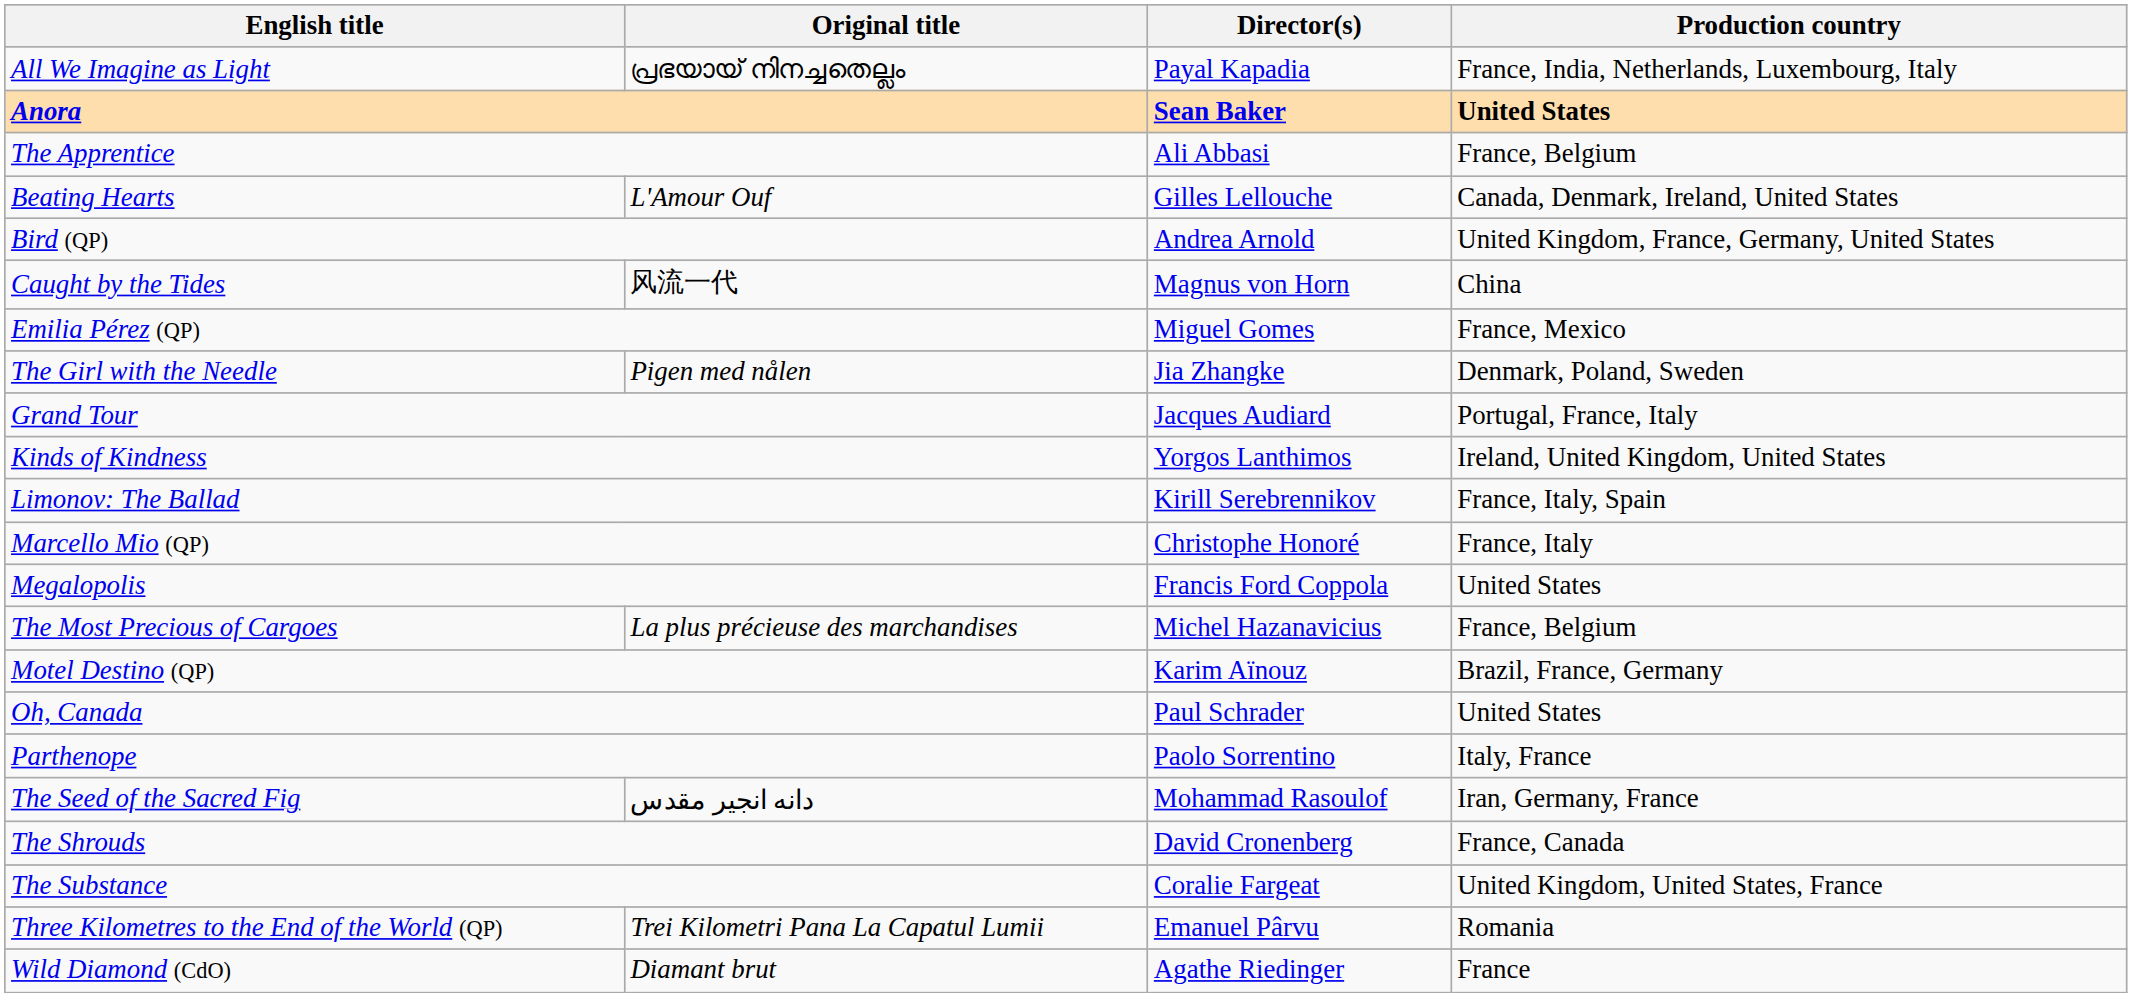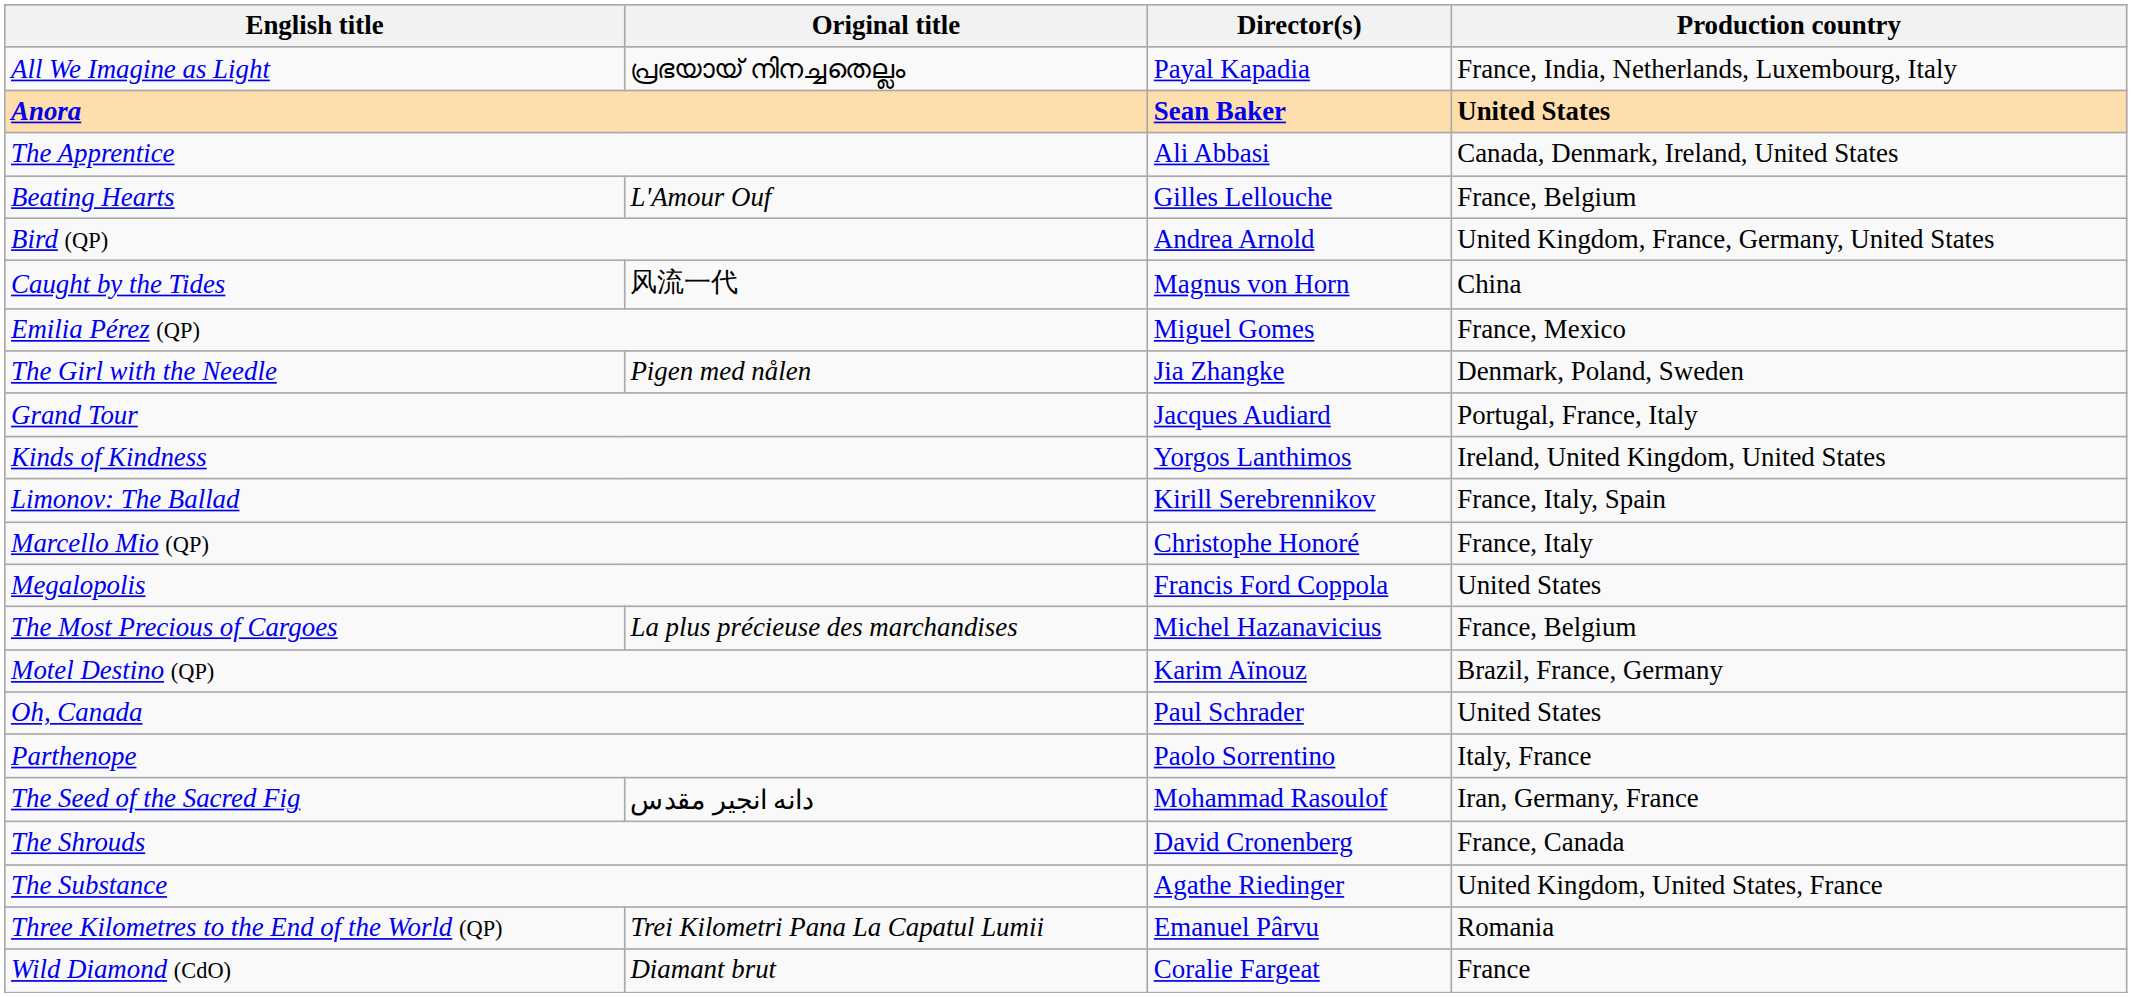The Apprentice | Production country: France, Belgium -> Canada, Denmark, Ireland, United States
Beating Hearts | Production country: Canada, Denmark, Ireland, United States -> France, Belgium
The Substance | Director(s): Coralie Fargeat -> Agathe Riedinger
Wild Diamond (CdO) | Director(s): Agathe Riedinger -> Coralie Fargeat
